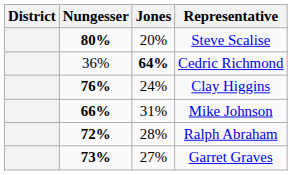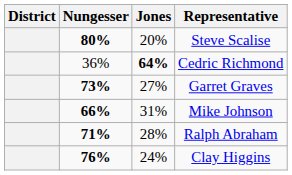rows swapped: Clay Higgins <-> Garret Graves
Ralph Abraham | Nungesser: 72% -> 71%
